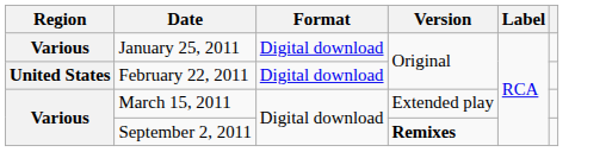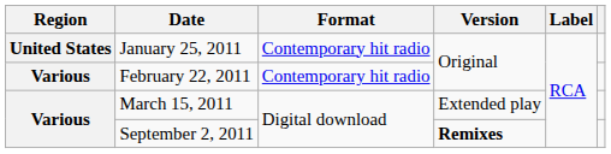January 25, 2011 | Region: Various -> United States
January 25, 2011 | Format: Digital download -> Contemporary hit radio
February 22, 2011 | Region: United States -> Various
February 22, 2011 | Format: Digital download -> Contemporary hit radio
